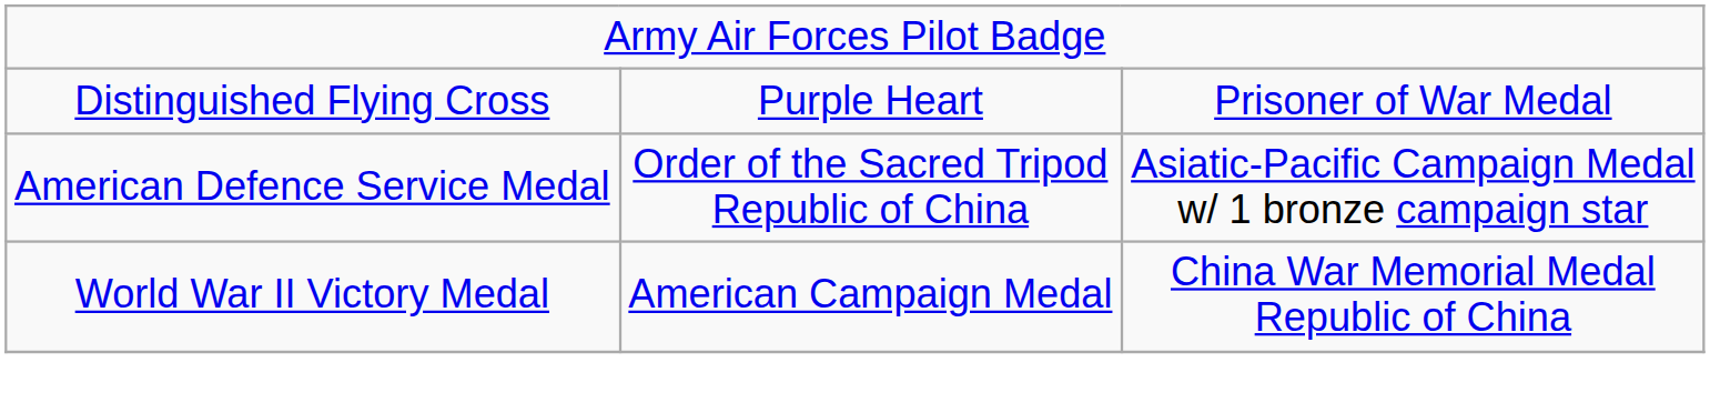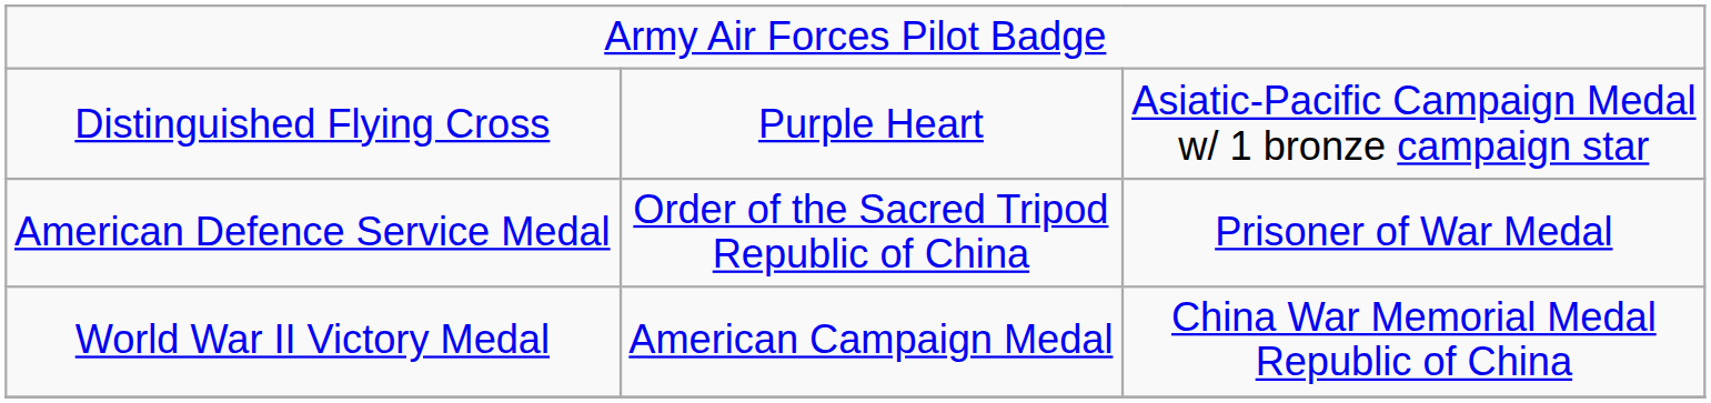Distinguished Flying Cross | column 3: Prisoner of War Medal -> Asiatic-Pacific Campaign Medal w/ 1 bronze campaign star
American Defence Service Medal | column 3: Asiatic-Pacific Campaign Medal w/ 1 bronze campaign star -> Prisoner of War Medal
